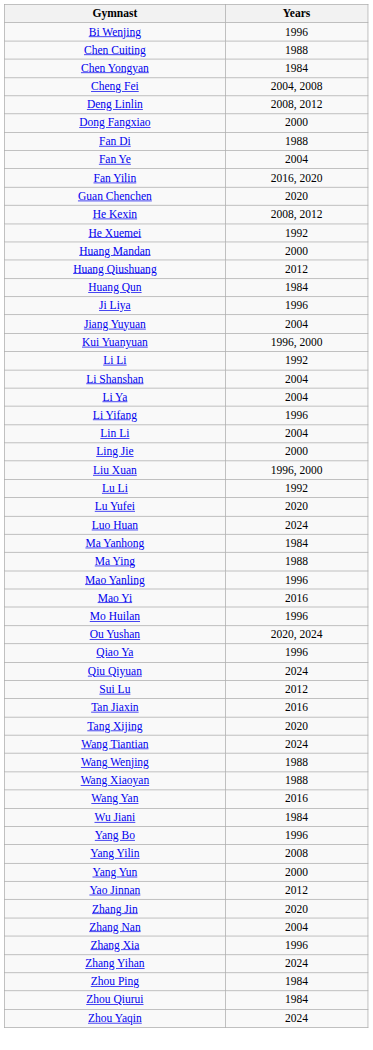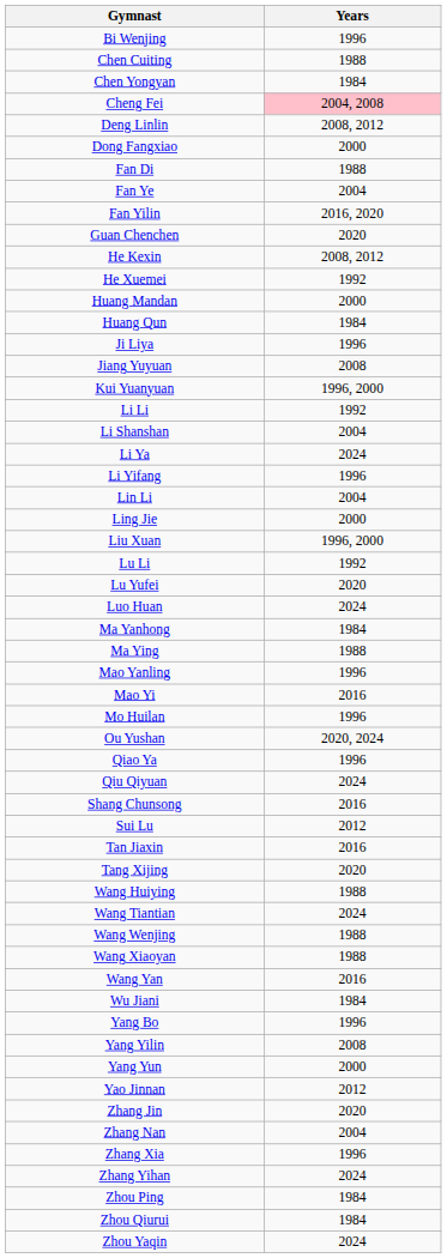Cheng Fei | Years: no background -> pink background
- row: Huang Qiushuang | 2012
Jiang Yuyuan | Years: 2004 -> 2008
Li Ya | Years: 2004 -> 2024
+ row: Shang Chunsong | 2016
+ row: Wang Huiying | 1988
